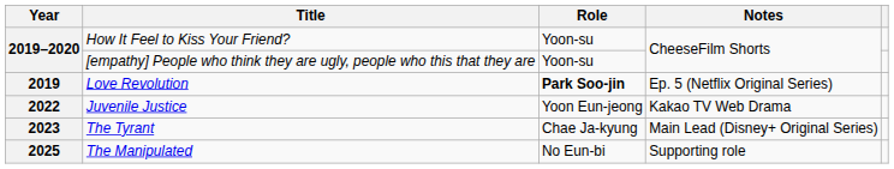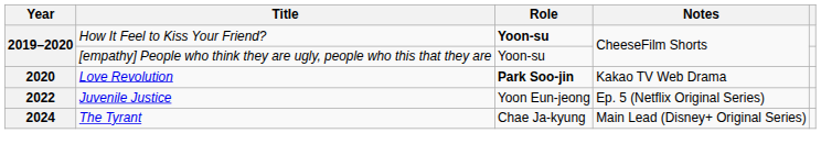How It Feel to Kiss Your Friend? | Role: normal -> bold
Love Revolution | Year: 2019 -> 2020
Love Revolution | Notes: Ep. 5 (Netflix Original Series) -> Kakao TV Web Drama
Juvenile Justice | Notes: Kakao TV Web Drama -> Ep. 5 (Netflix Original Series)
The Tyrant | Year: 2023 -> 2024
- row: 2025 | The Manipulated | No Eun-bi | Supporting role
